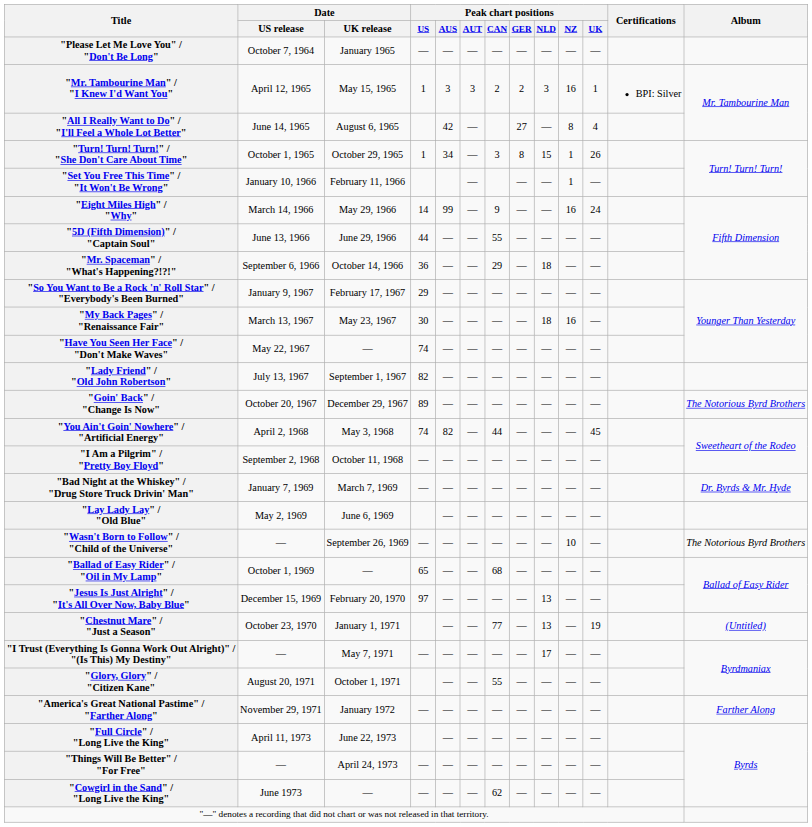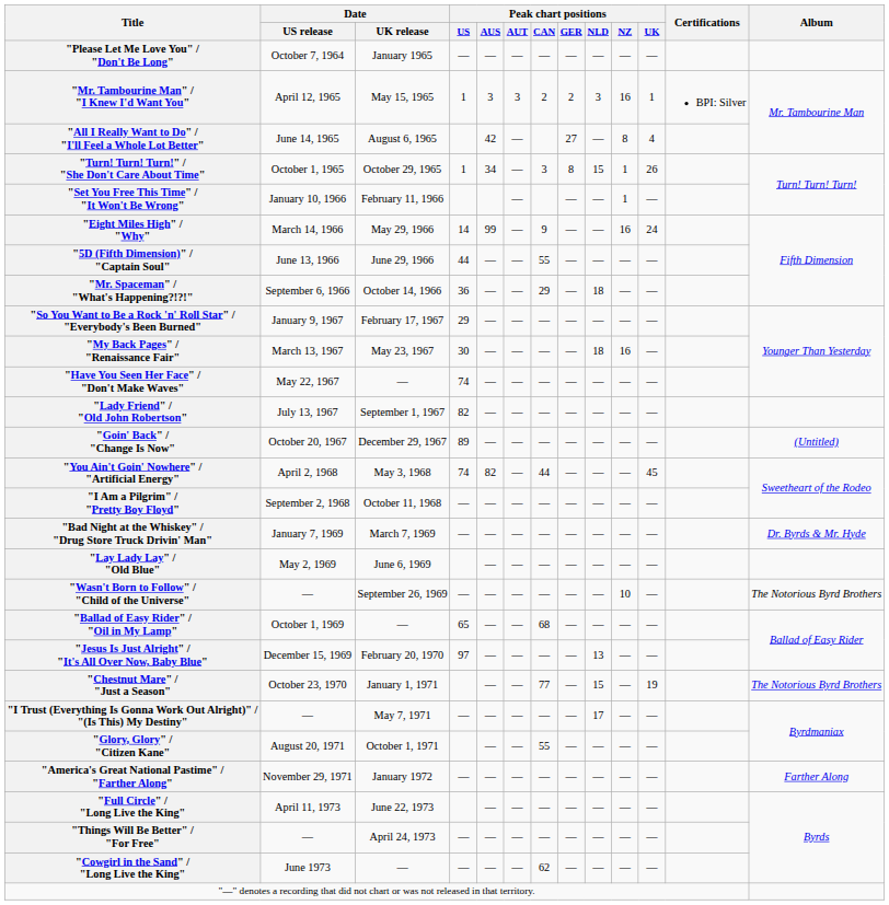"Goin' Back" / "Change Is Now" | Album: The Notorious Byrd Brothers -> (Untitled)
"Chestnut Mare" / "Just a Season" | Peak chart positions / NLD: 13 -> 15
"Chestnut Mare" / "Just a Season" | Album: (Untitled) -> The Notorious Byrd Brothers
